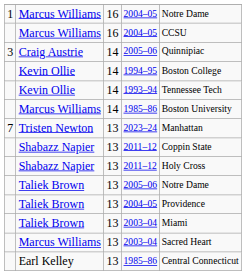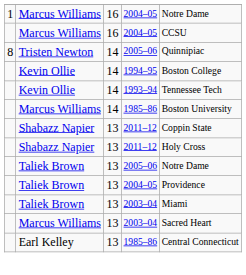14 / 2005–06 | column 1: 3 -> 8
14 / 2005–06 | column 2: Craig Austrie -> Tristen Newton
- row: 7 | Tristen Newton | 13 | 2023–24 | Manhattan
